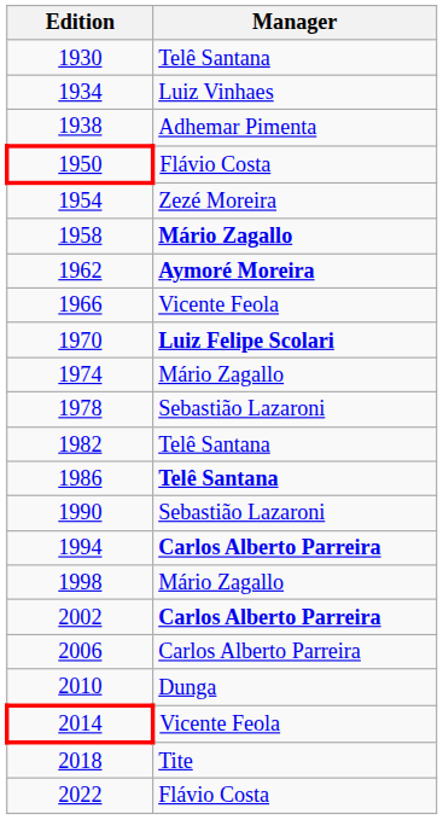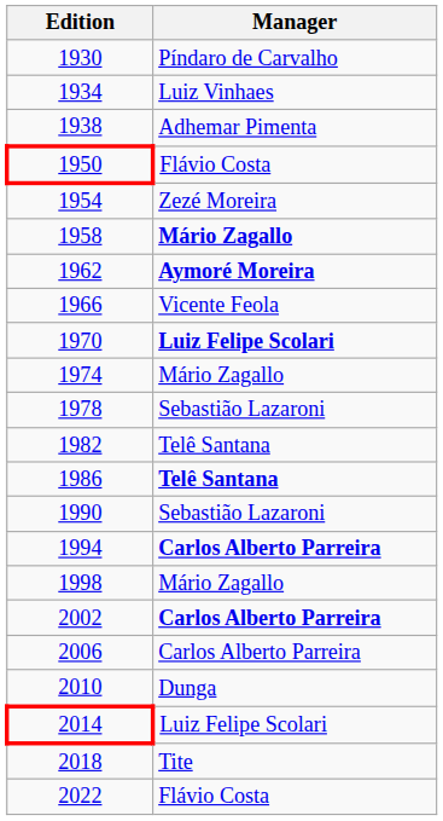1930 | Manager: Telê Santana -> Píndaro de Carvalho
2014 | Manager: Vicente Feola -> Luiz Felipe Scolari
